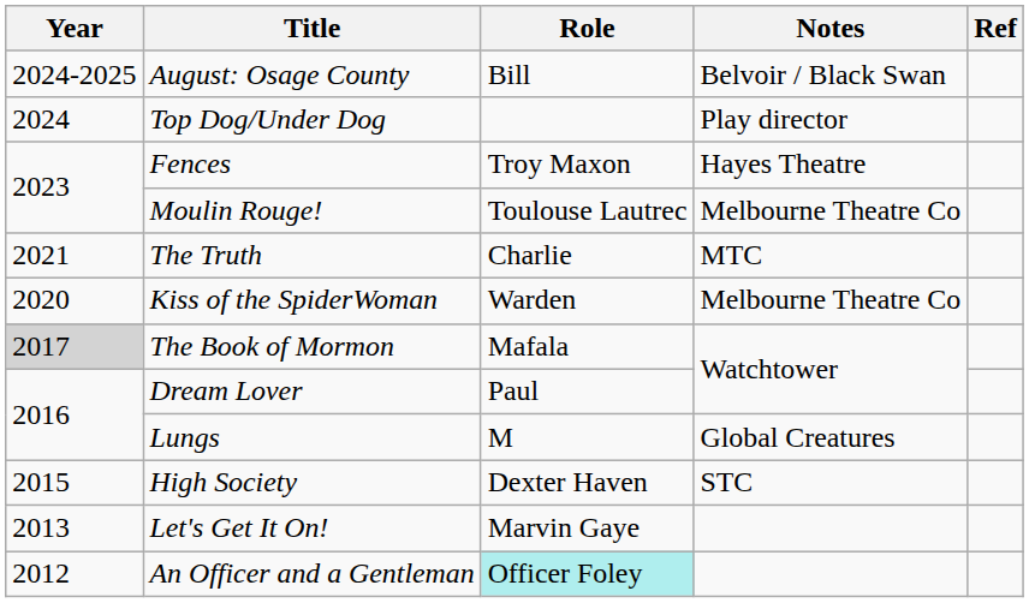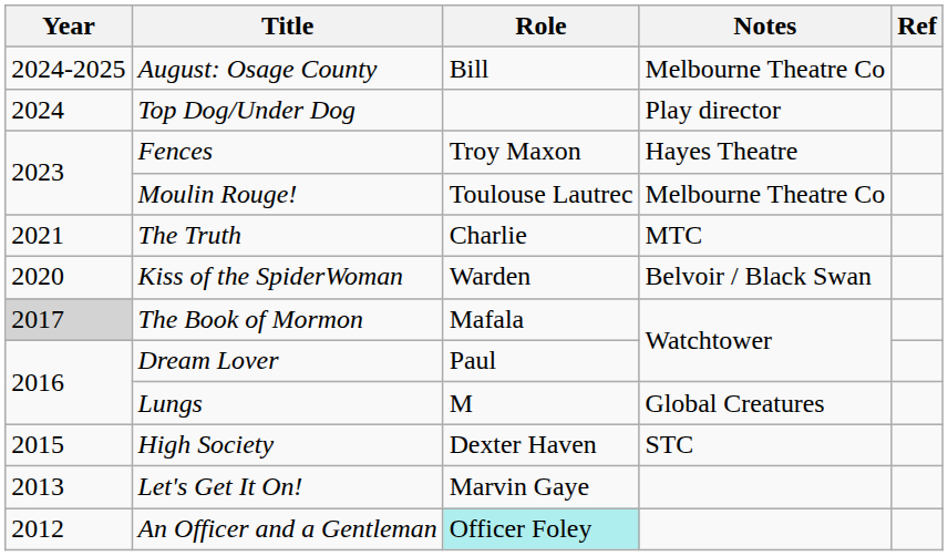August: Osage County | Notes: Belvoir / Black Swan -> Melbourne Theatre Co
Kiss of the SpiderWoman | Notes: Melbourne Theatre Co -> Belvoir / Black Swan
